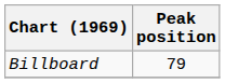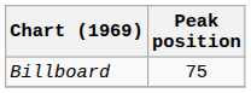Billboard | Peak position: 79 -> 75
